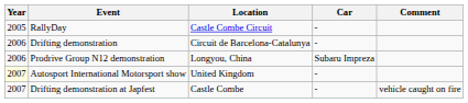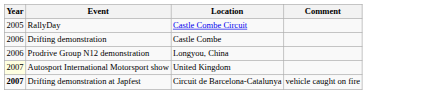- column: Car | - | - | Subaru Impreza | - | -
Drifting demonstration | Location: Circuit de Barcelona-Catalunya -> Castle Combe
Drifting demonstration at Japfest | Year: normal -> bold
Drifting demonstration at Japfest | Location: Castle Combe -> Circuit de Barcelona-Catalunya
